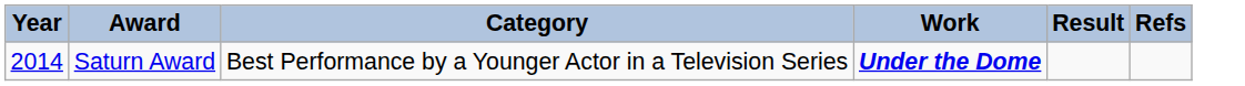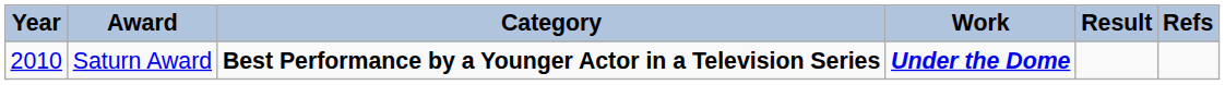Saturn Award | Year: 2014 -> 2010
Saturn Award | Category: normal -> bold
